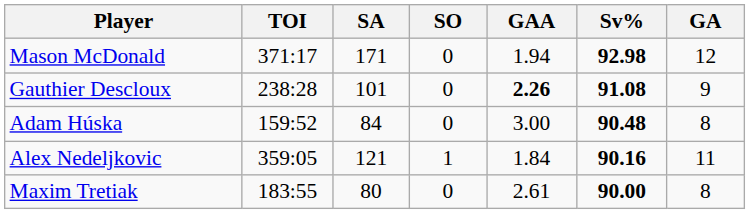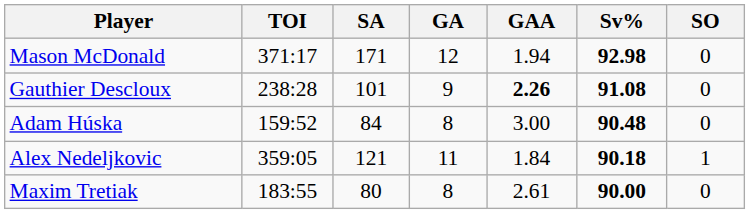columns swapped: GA <-> SO
Alex Nedeljkovic | Sv%: 90.16 -> 90.18
